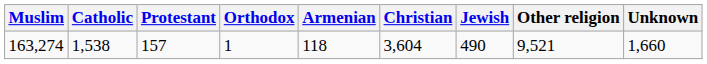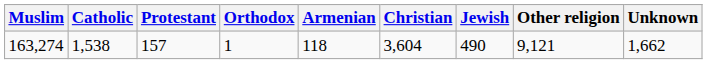163,274 | Other religion: 9,521 -> 9,121
163,274 | Unknown: 1,660 -> 1,662
